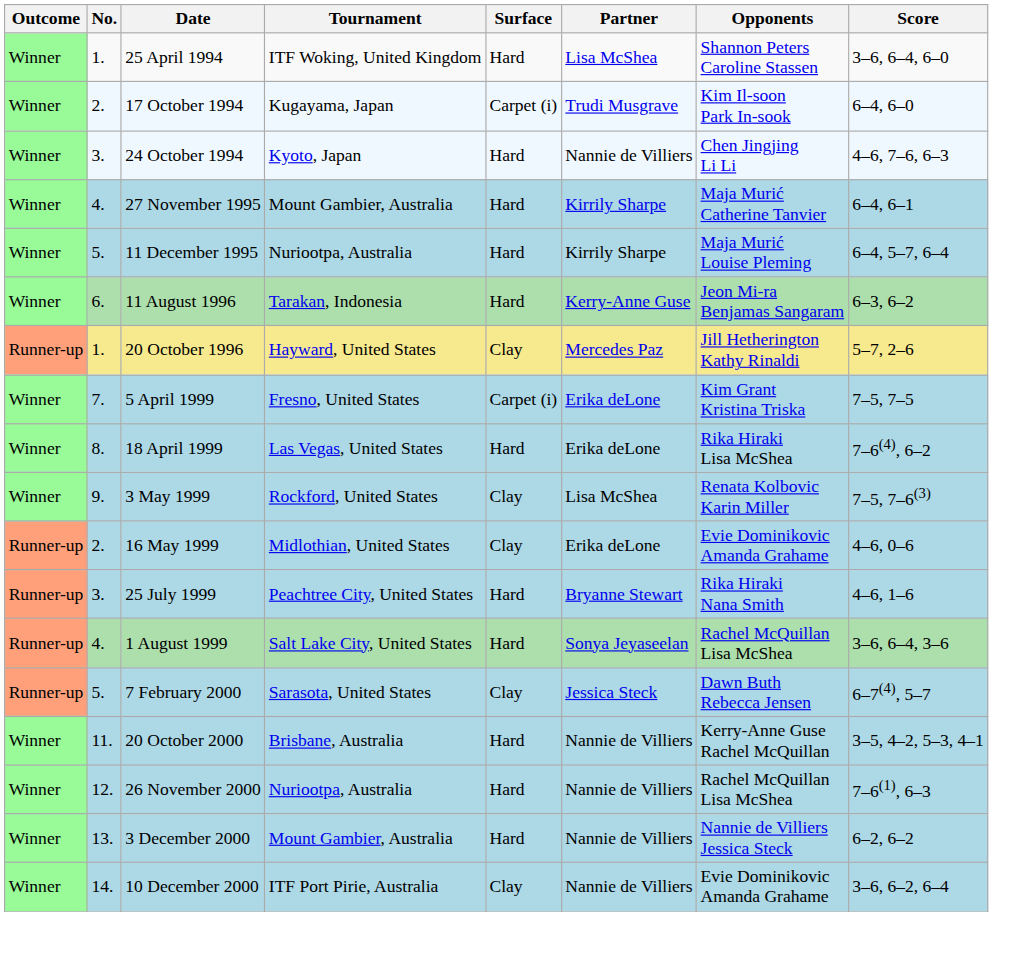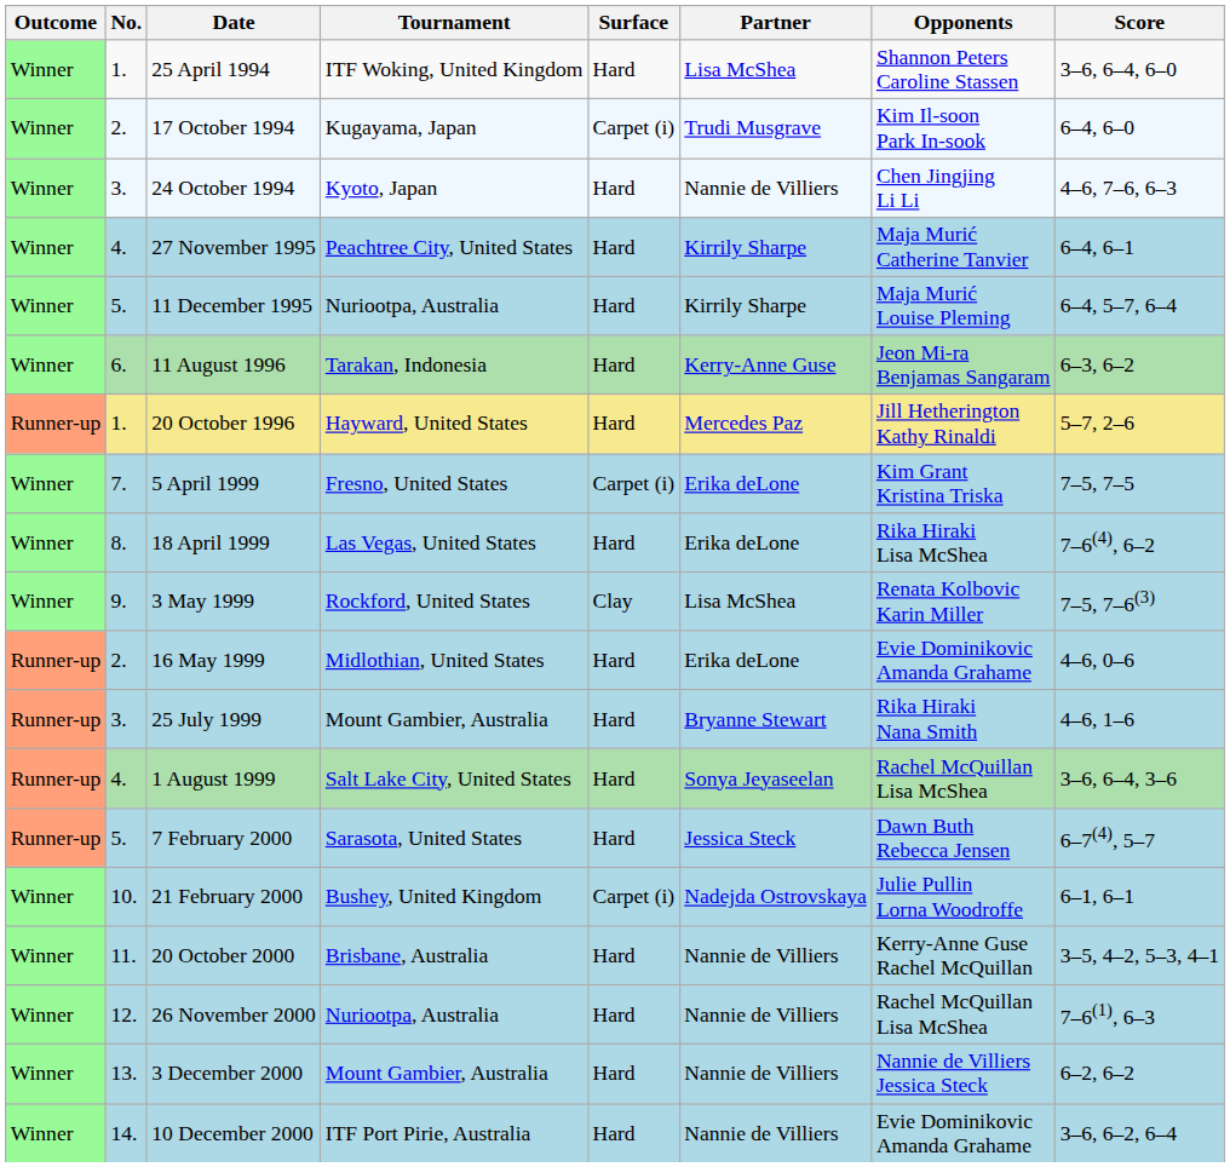27 November 1995 | Tournament: Mount Gambier, Australia -> Peachtree City, United States
20 October 1996 | Surface: Clay -> Hard
16 May 1999 | Surface: Clay -> Hard
25 July 1999 | Tournament: Peachtree City, United States -> Mount Gambier, Australia
7 February 2000 | Surface: Clay -> Hard
+ row: Winner | 10. | 21 February 2000 | Bushey, United Kingdom | Carpet (i) | Nadejda Ostrovskaya | Julie Pullin Lorna Woodroffe | 6–1, 6–1
10 December 2000 | Surface: Clay -> Hard
